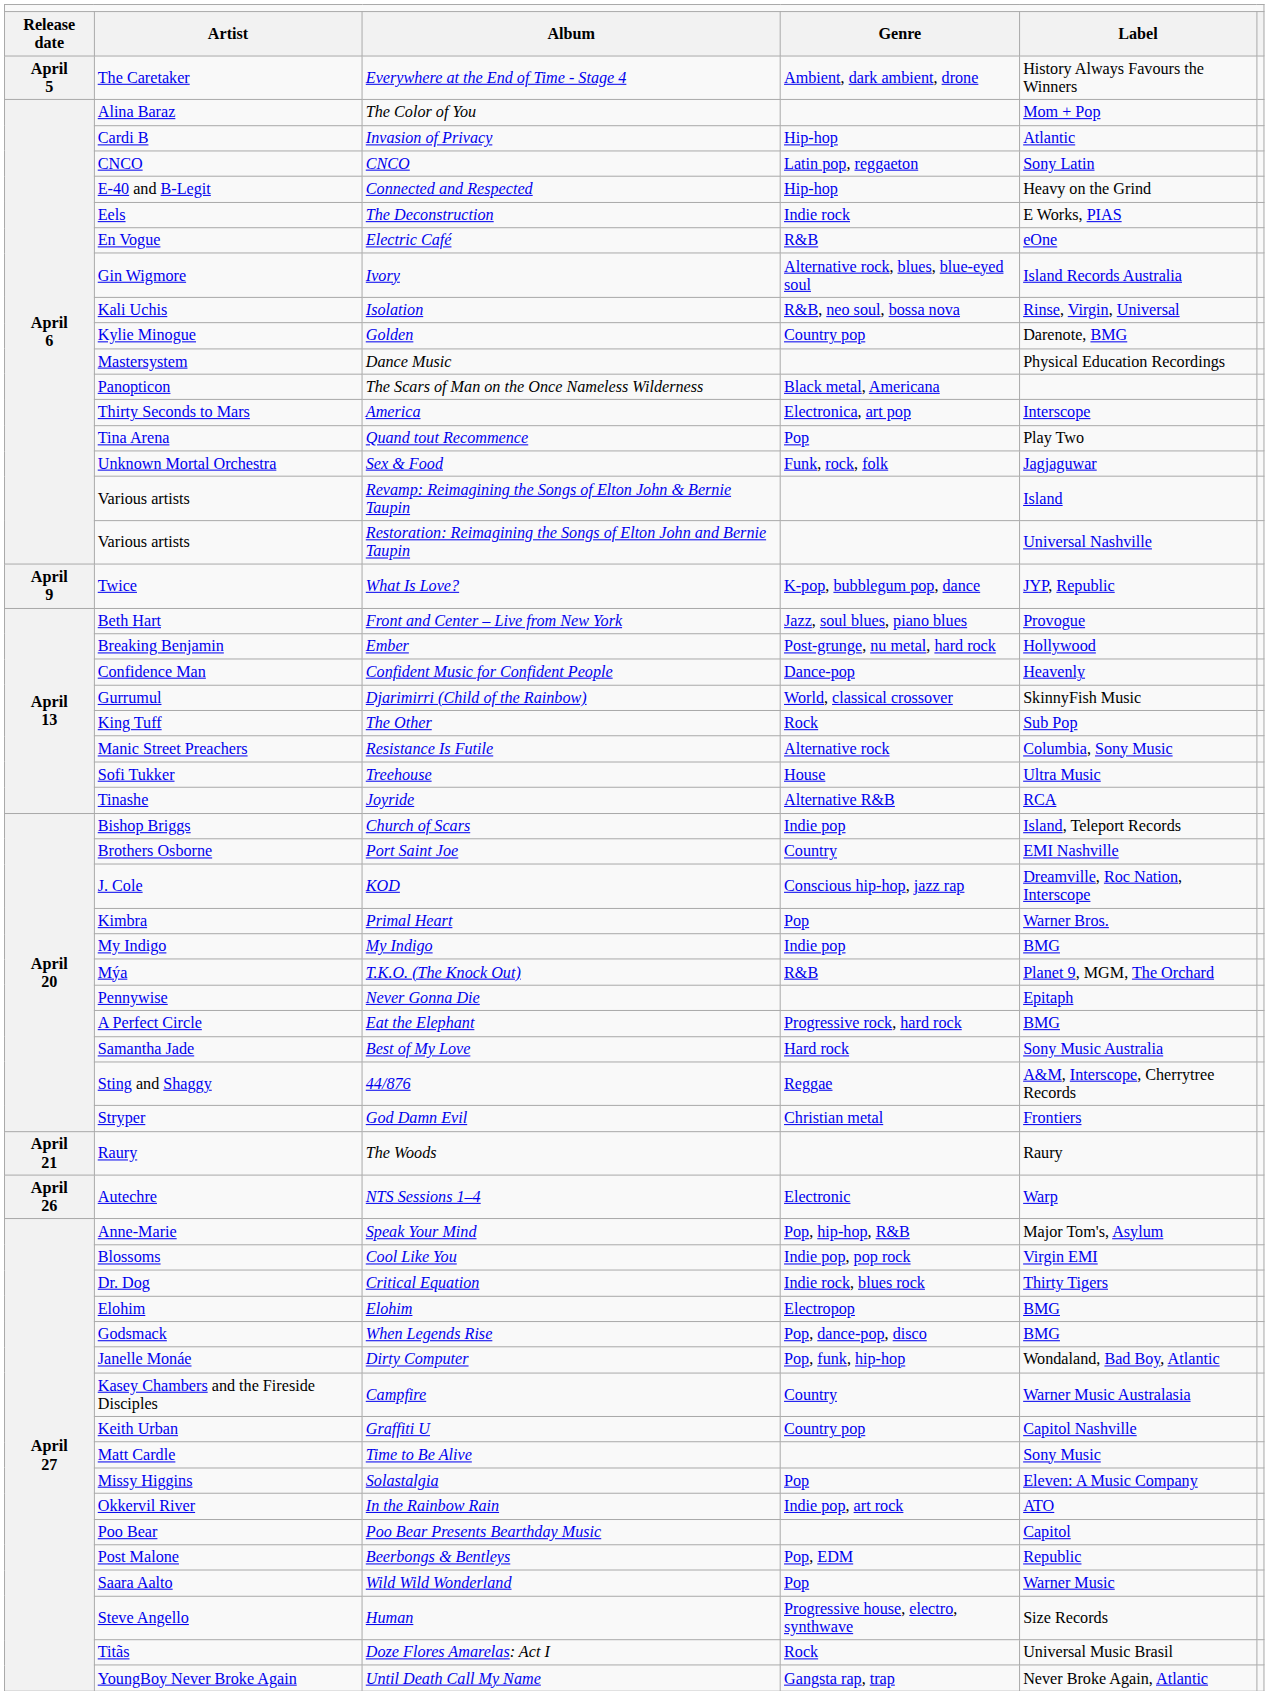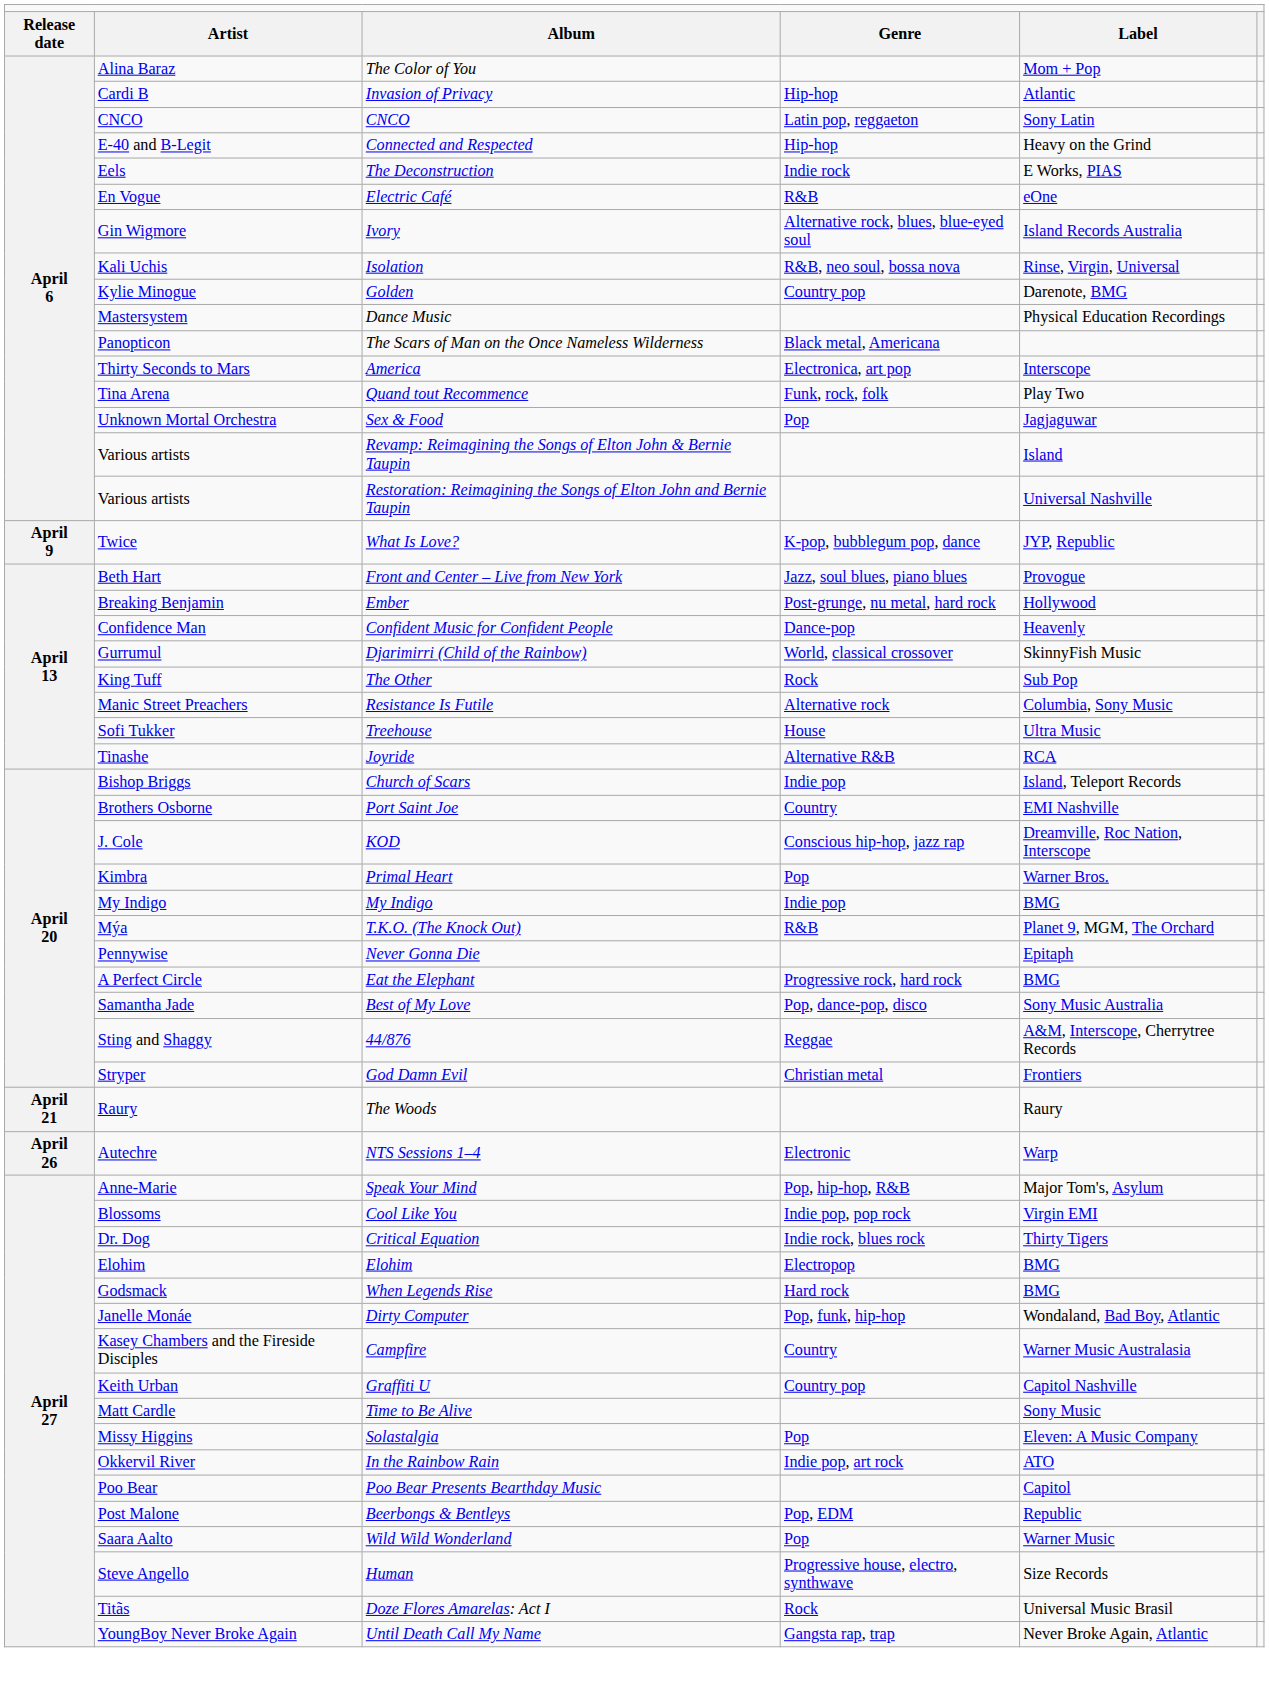- row: April 5 | The Caretaker | Everywhere at the End of Time - Stage 4 | Ambient, dark ambient, drone | History Always Favours the Winners
Quand tout Recommence | column 4: Pop -> Funk, rock, folk
Sex & Food | column 4: Funk, rock, folk -> Pop
Best of My Love | column 4: Hard rock -> Pop, dance-pop, disco
When Legends Rise | column 4: Pop, dance-pop, disco -> Hard rock
